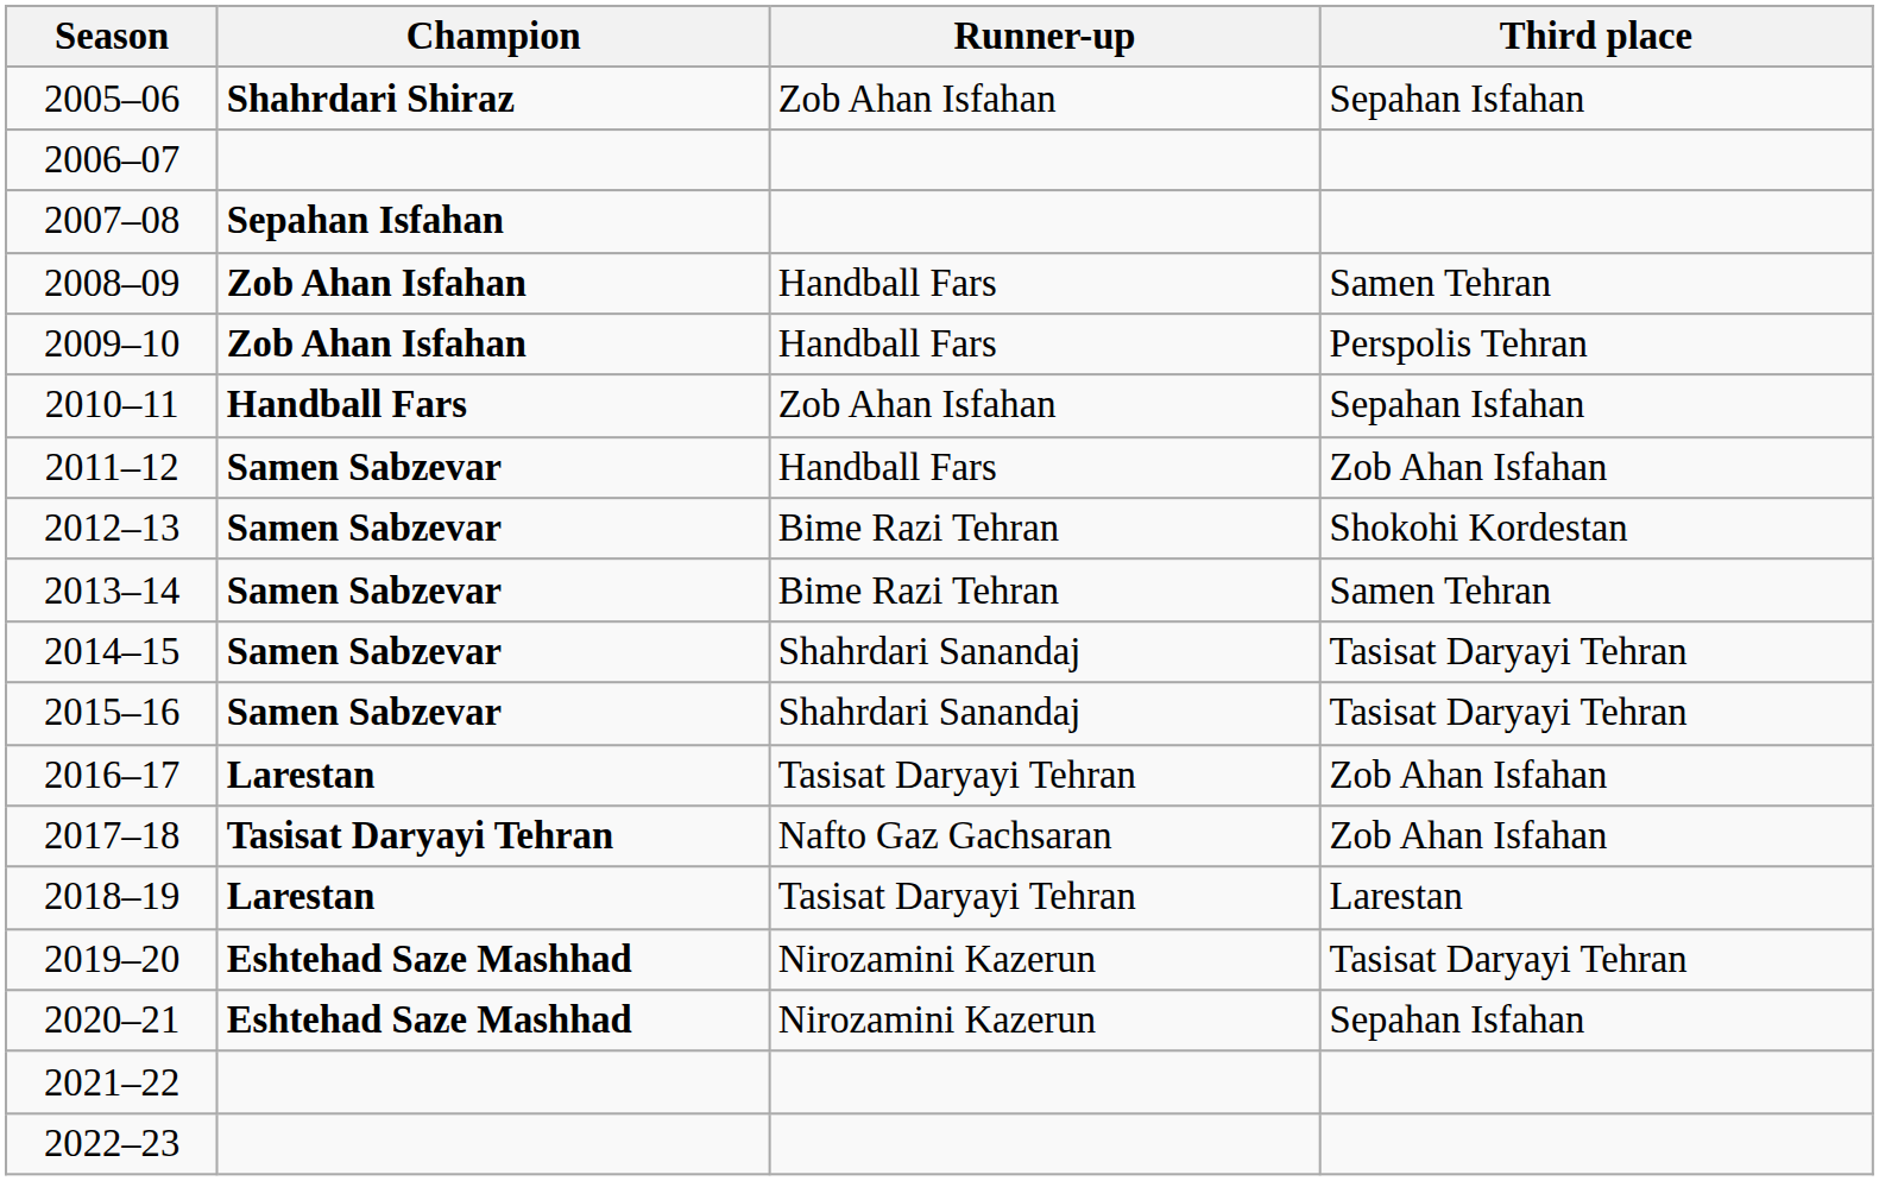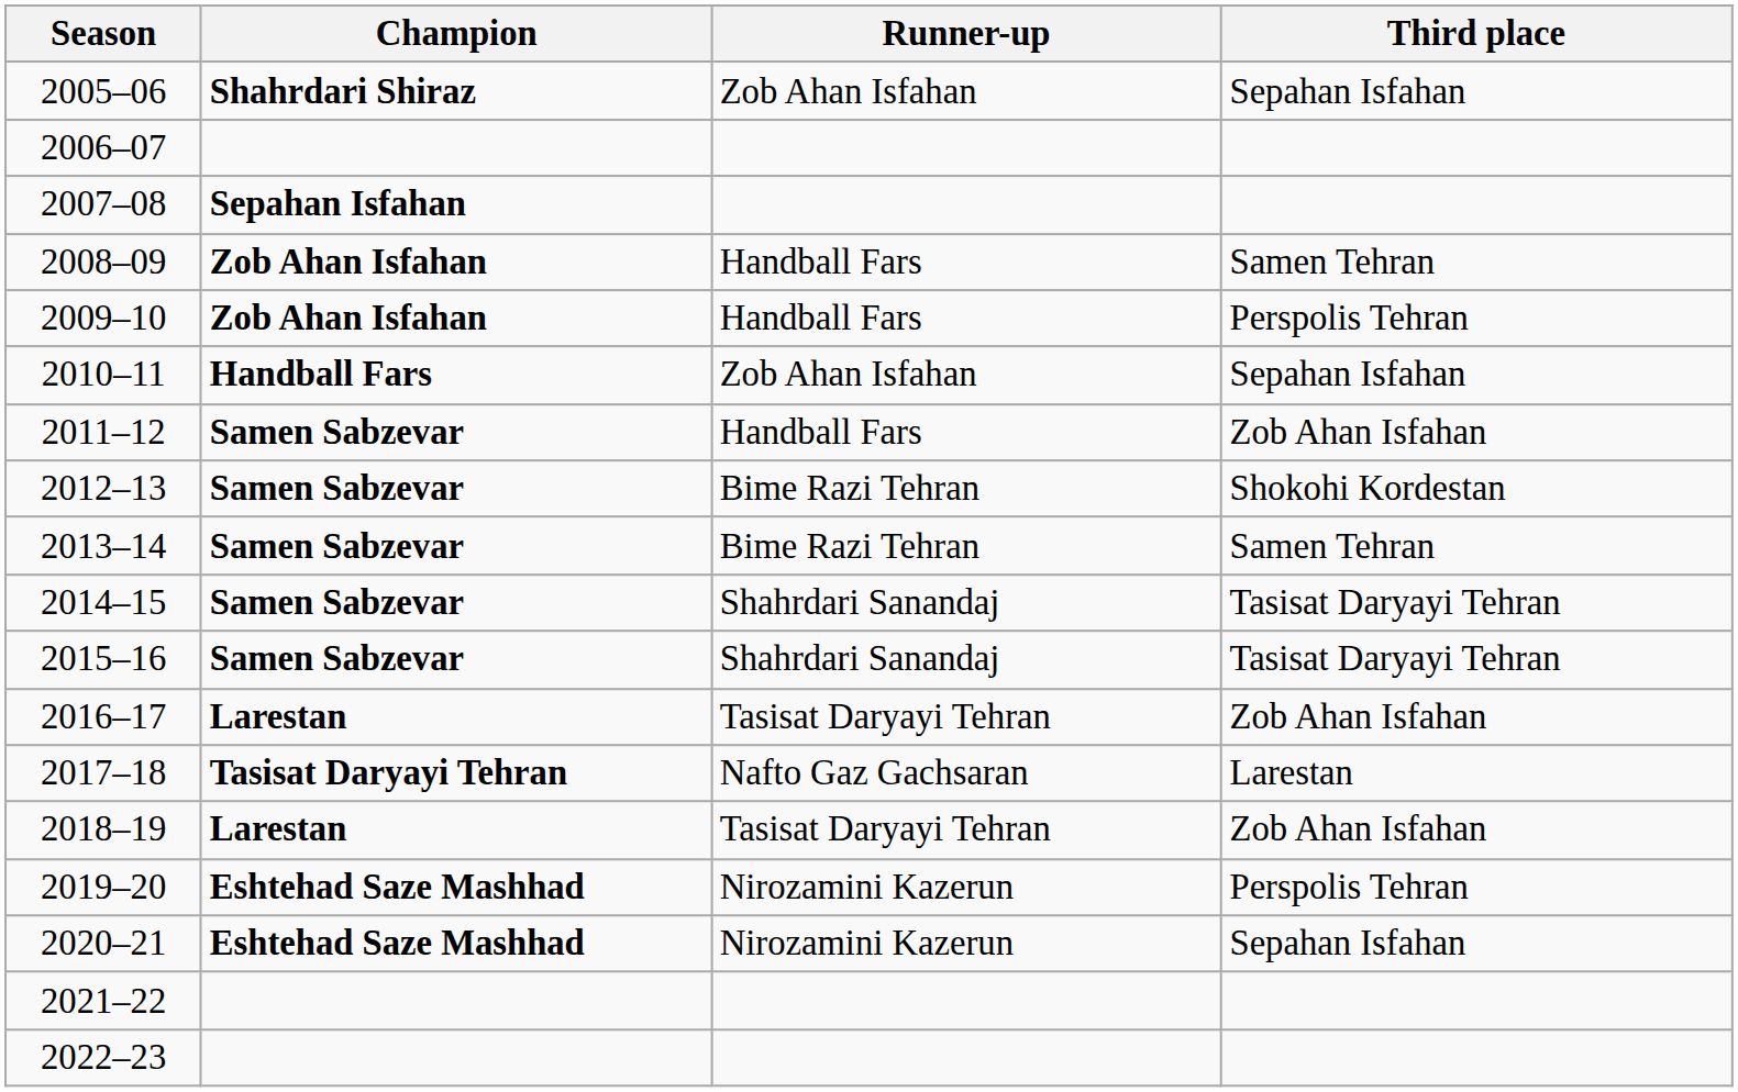2017–18 | Third place: Zob Ahan Isfahan -> Larestan
2018–19 | Third place: Larestan -> Zob Ahan Isfahan
2019–20 | Third place: Tasisat Daryayi Tehran -> Perspolis Tehran
